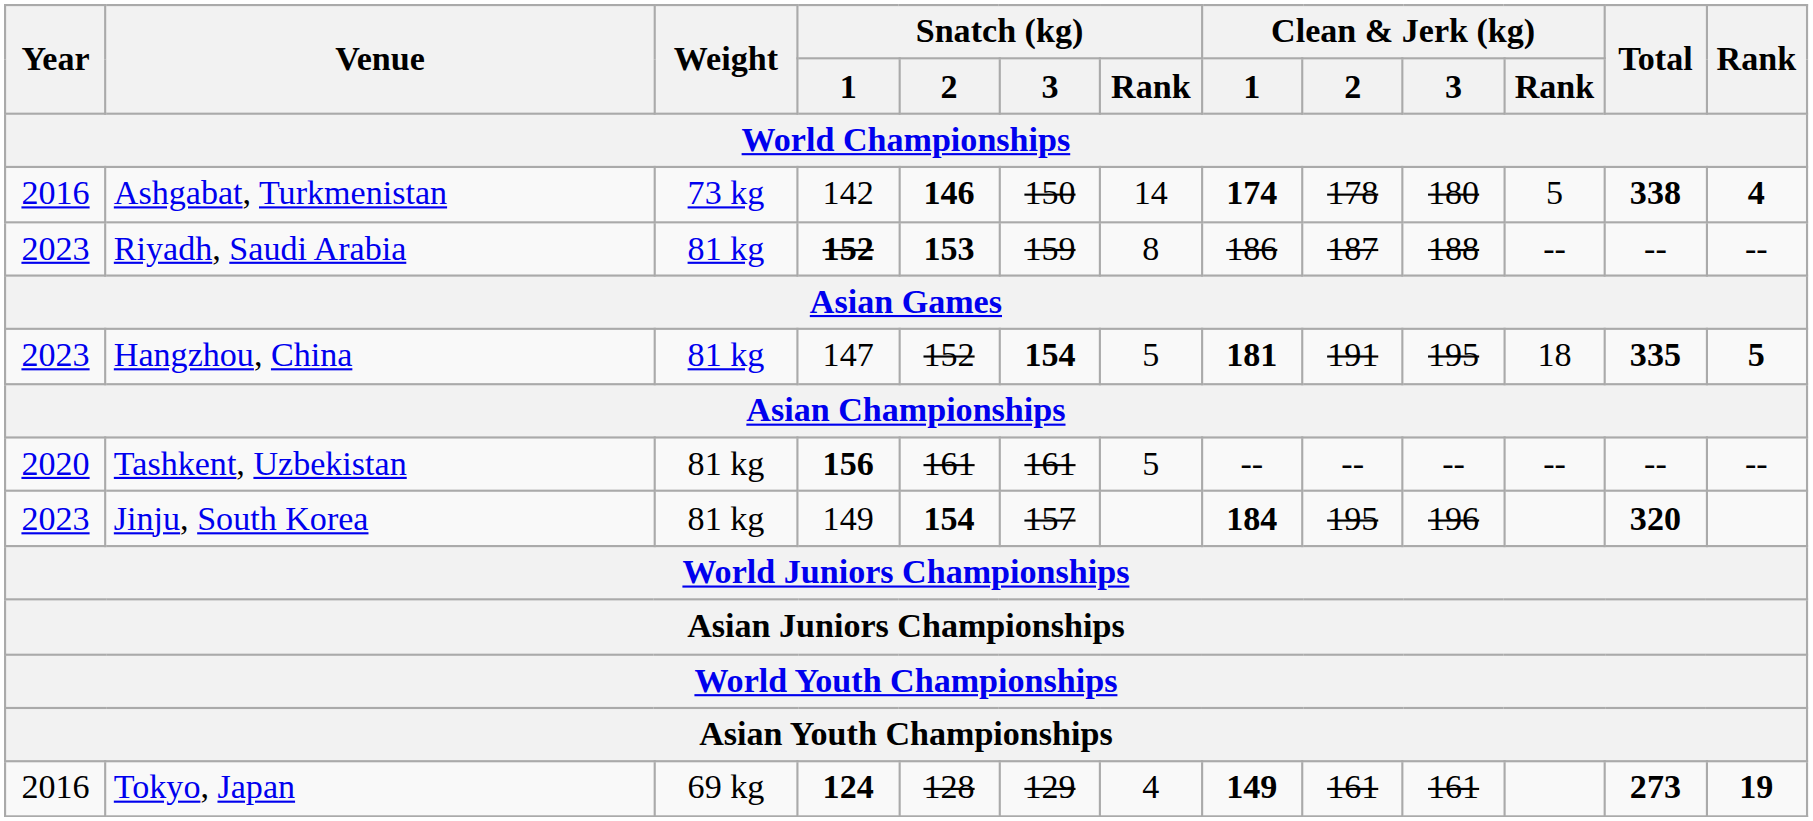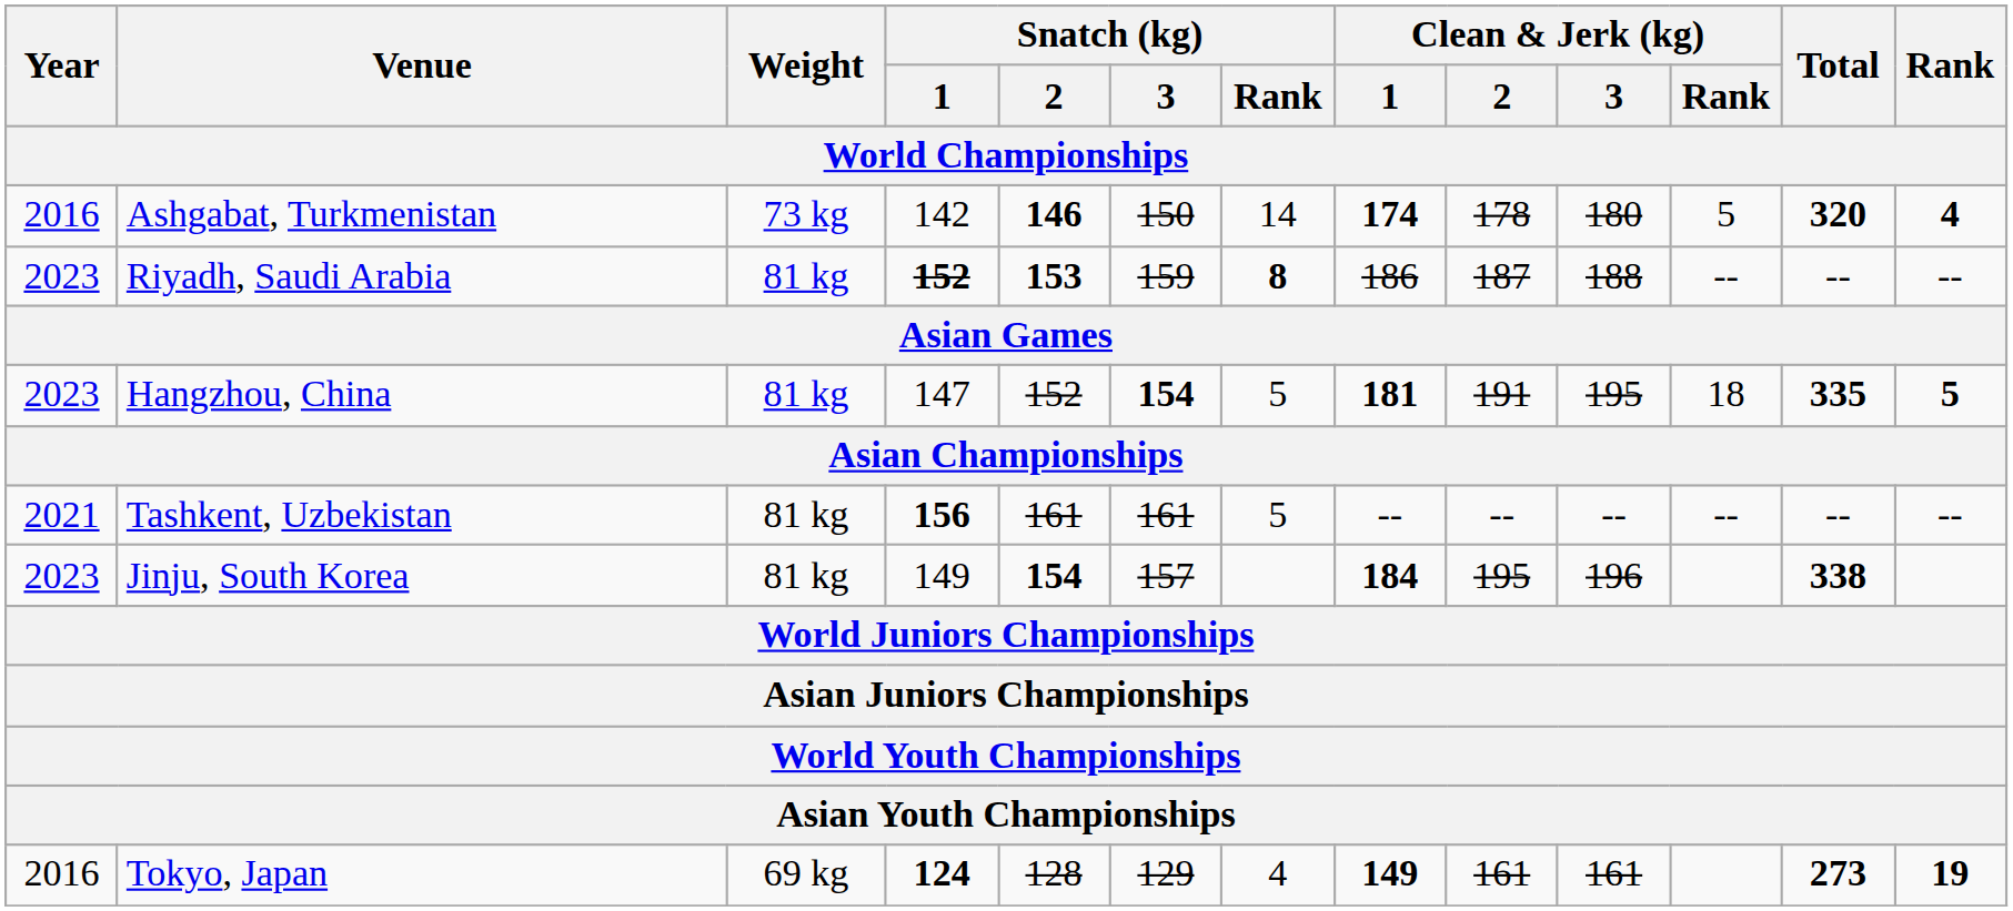Ashgabat, Turkmenistan | Total: 338 -> 320
Riyadh, Saudi Arabia | Snatch (kg) / Rank: normal -> bold
Tashkent, Uzbekistan | Year: 2020 -> 2021
Jinju, South Korea | Total: 320 -> 338
